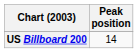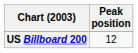US Billboard 200 | Peak position: 14 -> 12
